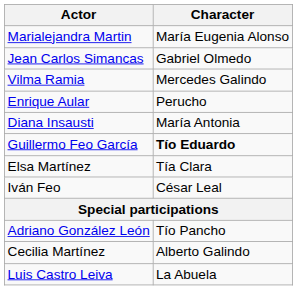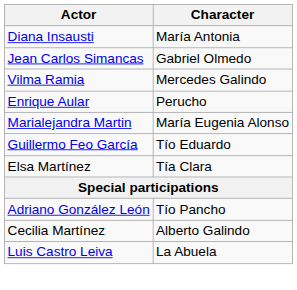rows swapped: Marialejandra Martin <-> Diana Insausti
Guillermo Feo García | Character: bold -> normal
- row: Iván Feo | César Leal
